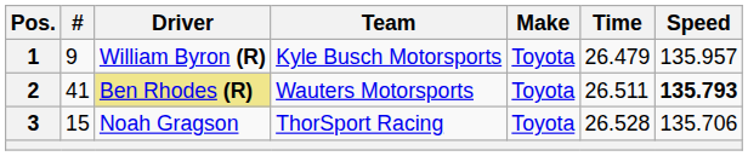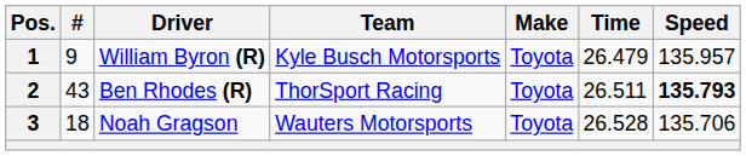2 | #: 41 -> 43
2 | Driver: khaki background -> no background
2 | Team: Wauters Motorsports -> ThorSport Racing
3 | #: 15 -> 18
3 | Team: ThorSport Racing -> Wauters Motorsports
